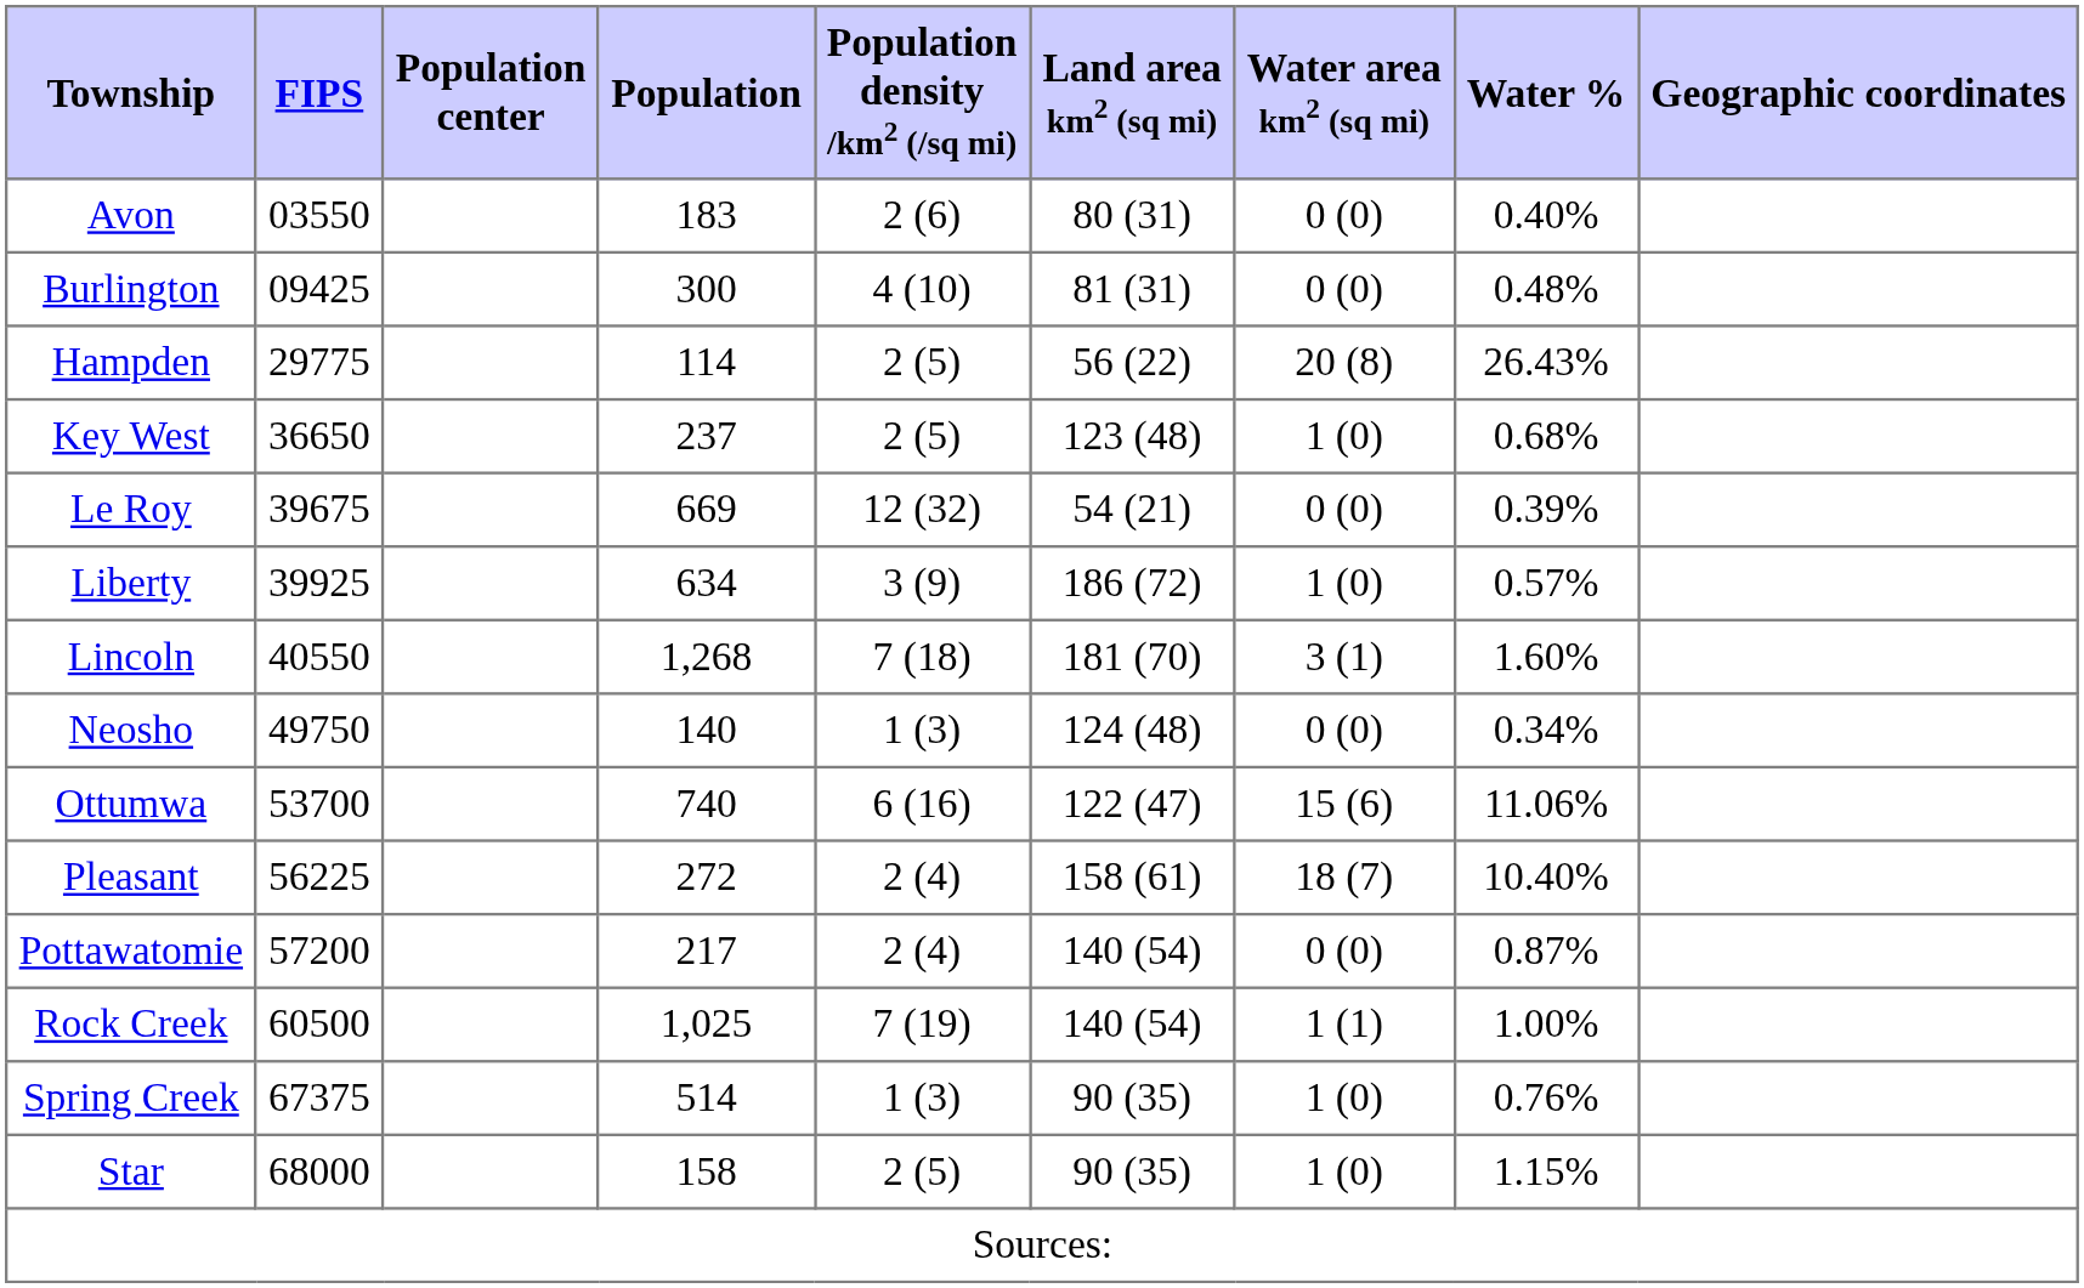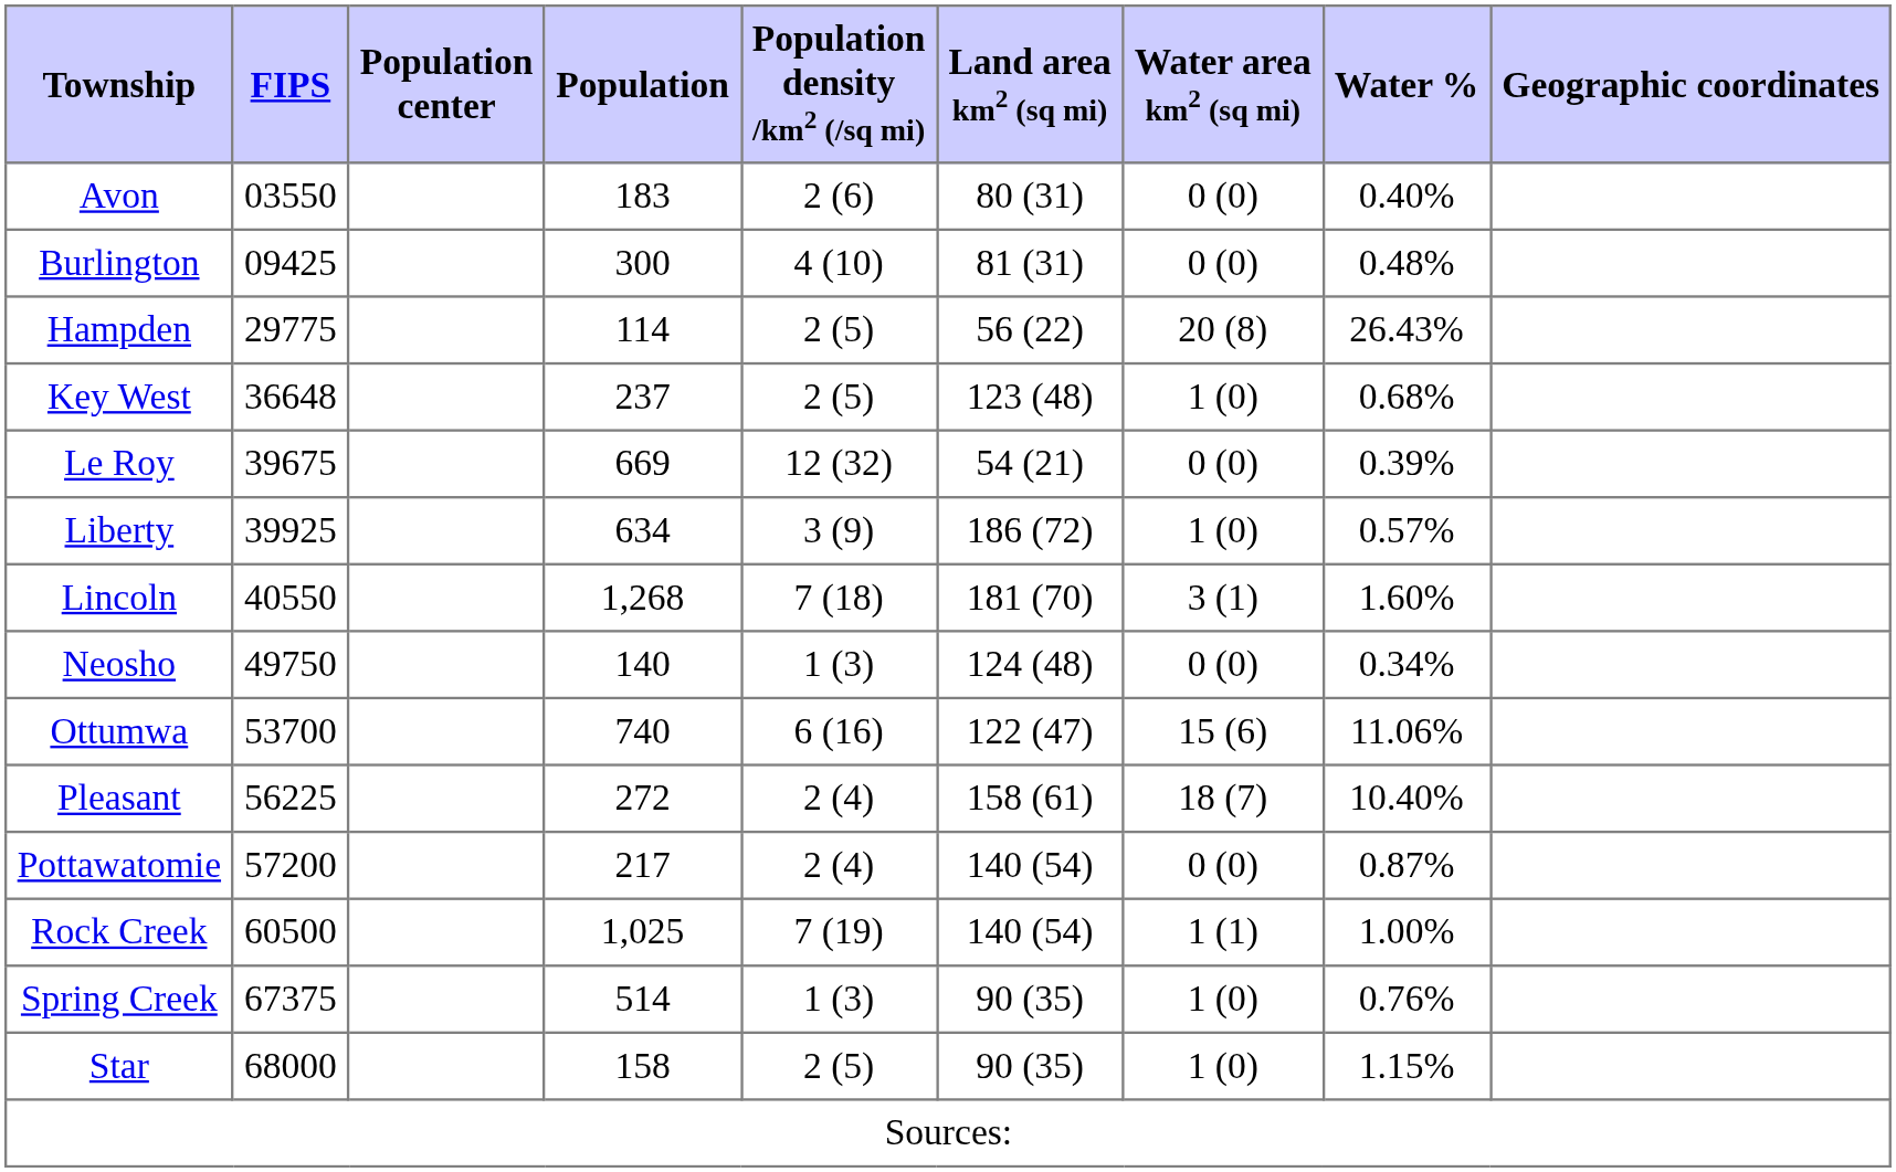Key West | FIPS: 36650 -> 36648
